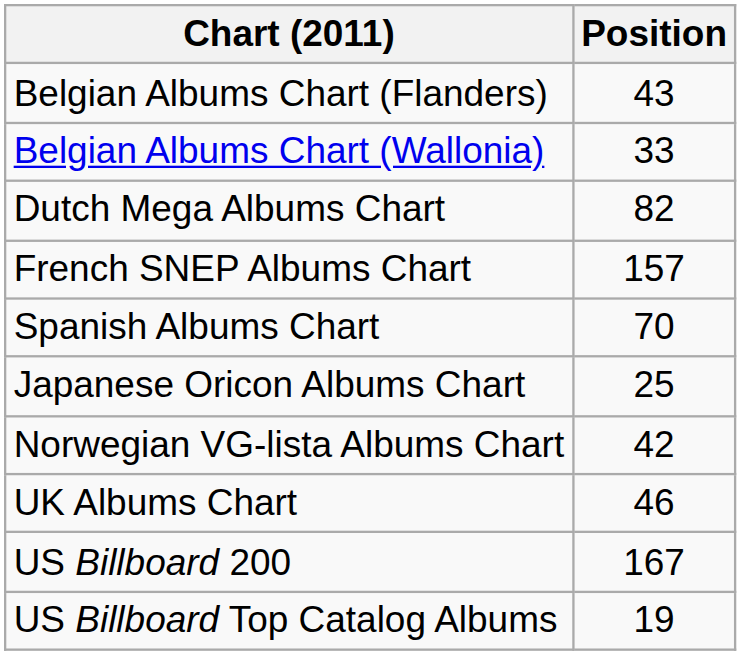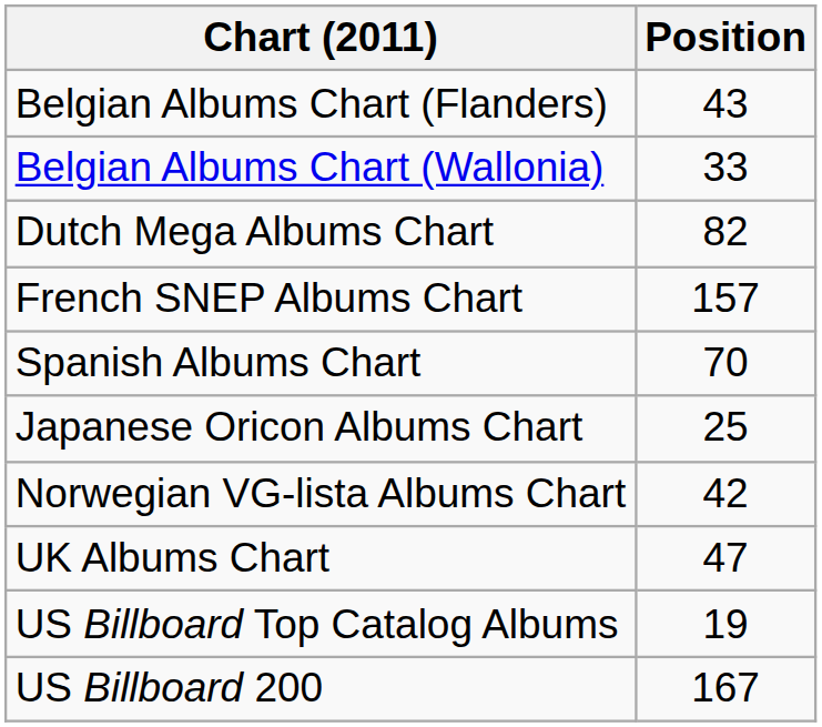UK Albums Chart | Position: 46 -> 47
rows swapped: US Billboard 200 <-> US Billboard Top Catalog Albums
